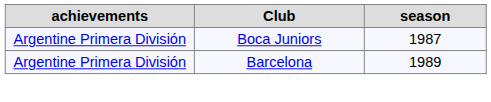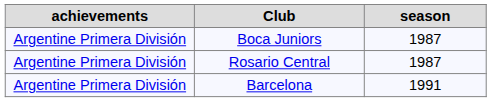+ row: Argentine Primera División | Rosario Central | 1987
Barcelona | season: 1989 -> 1991
